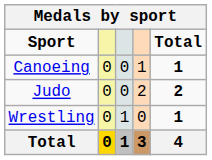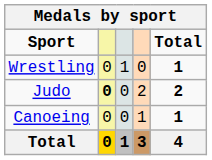rows swapped: Canoeing <-> Wrestling
Judo | column 2: normal -> bold
